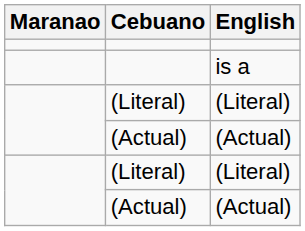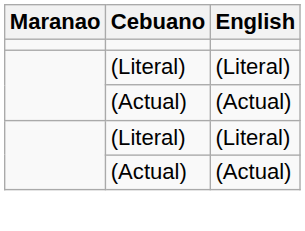- row: is a
